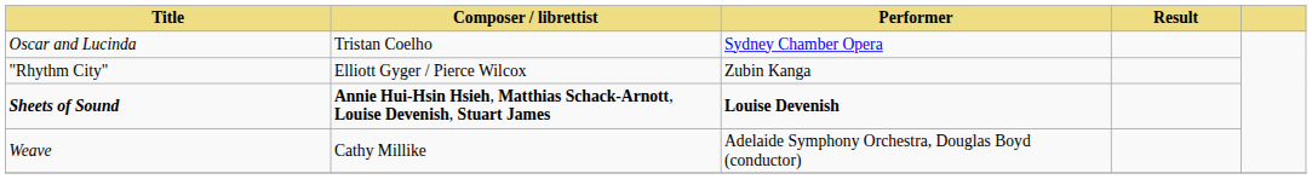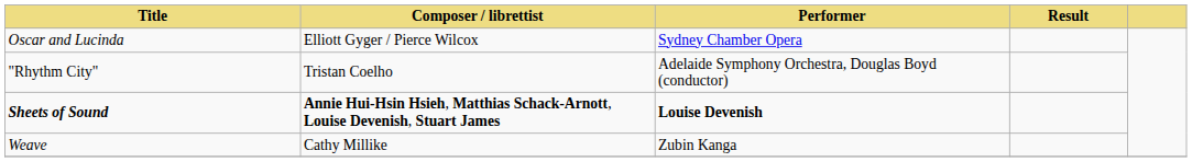Oscar and Lucinda | Composer / librettist: Tristan Coelho -> Elliott Gyger / Pierce Wilcox
"Rhythm City" | Composer / librettist: Elliott Gyger / Pierce Wilcox -> Tristan Coelho
"Rhythm City" | Performer: Zubin Kanga -> Adelaide Symphony Orchestra, Douglas Boyd (conductor)
Weave | Performer: Adelaide Symphony Orchestra, Douglas Boyd (conductor) -> Zubin Kanga
